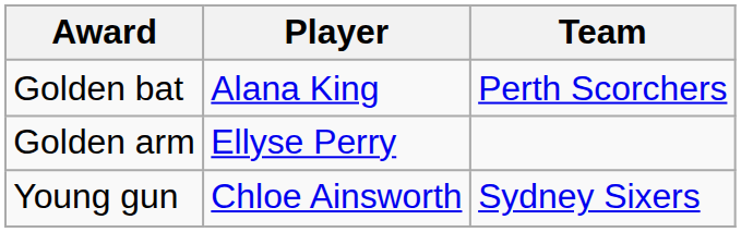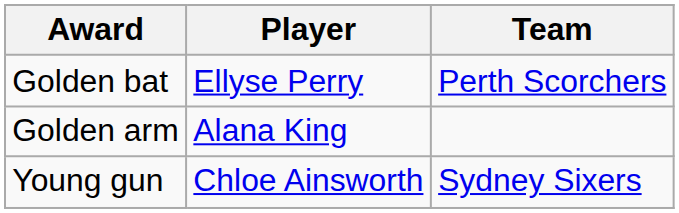Golden bat | Player: Alana King -> Ellyse Perry
Golden arm | Player: Ellyse Perry -> Alana King
